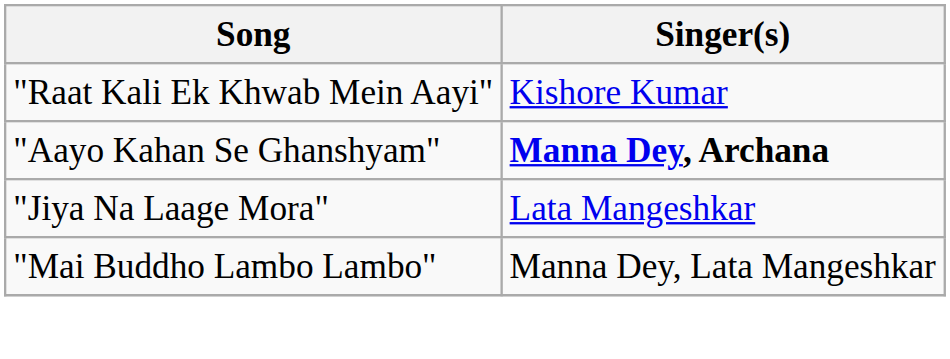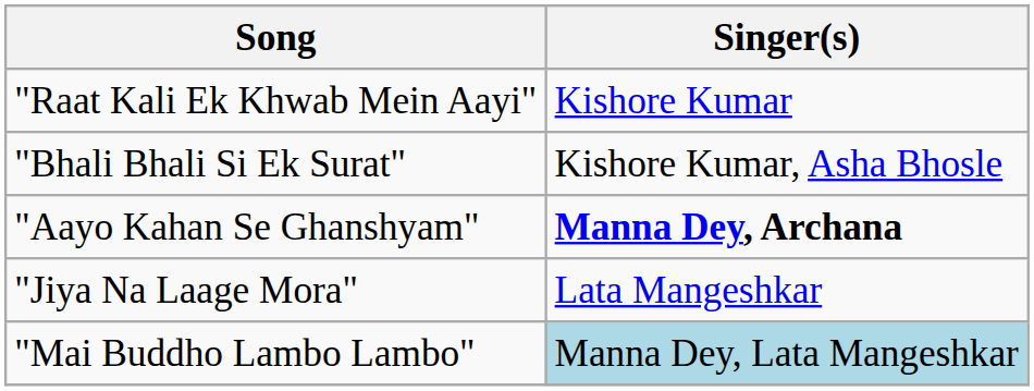+ row: "Bhali Bhali Si Ek Surat" | Kishore Kumar, Asha Bhosle
"Mai Buddho Lambo Lambo" | Singer(s): no background -> lightblue background
